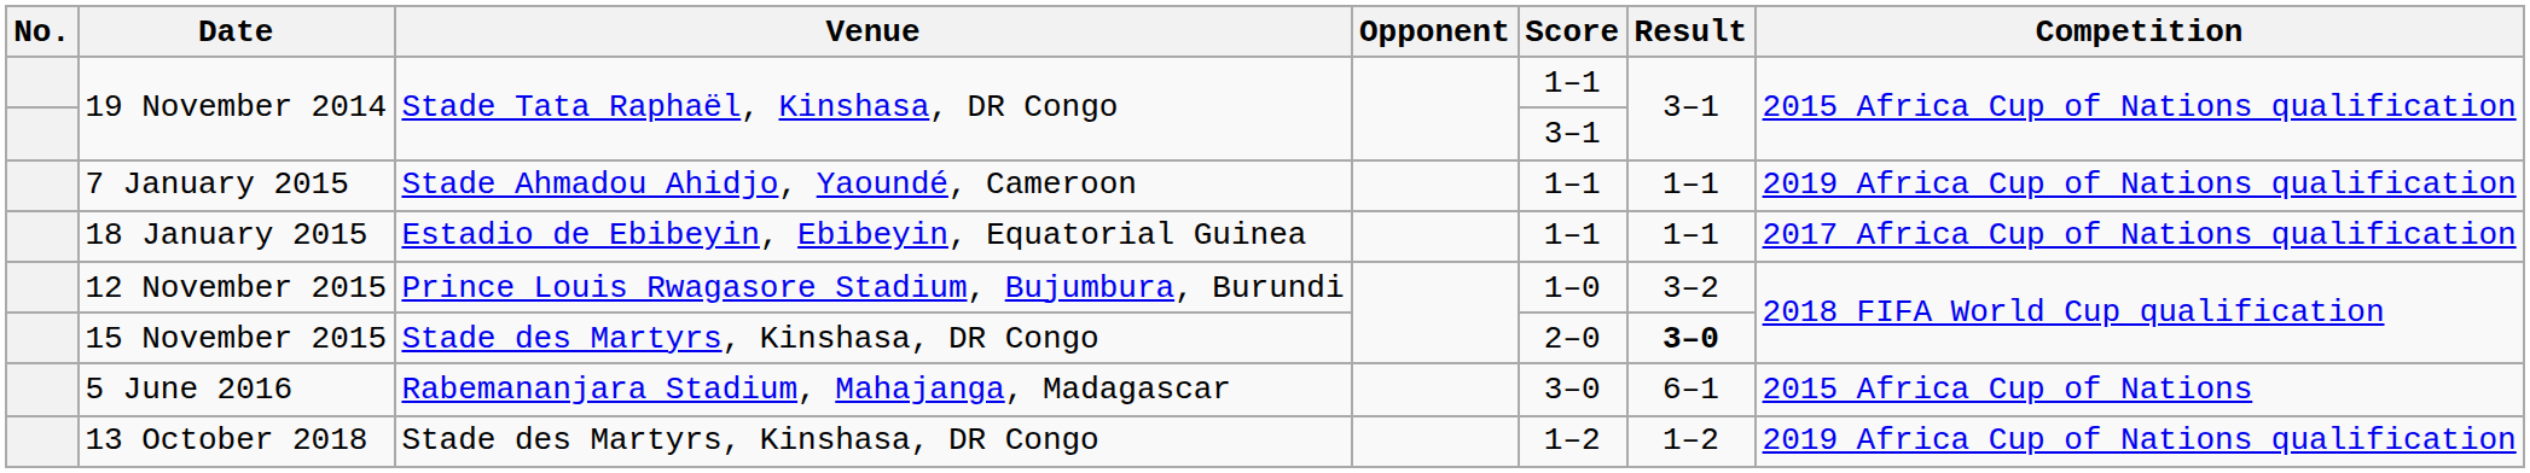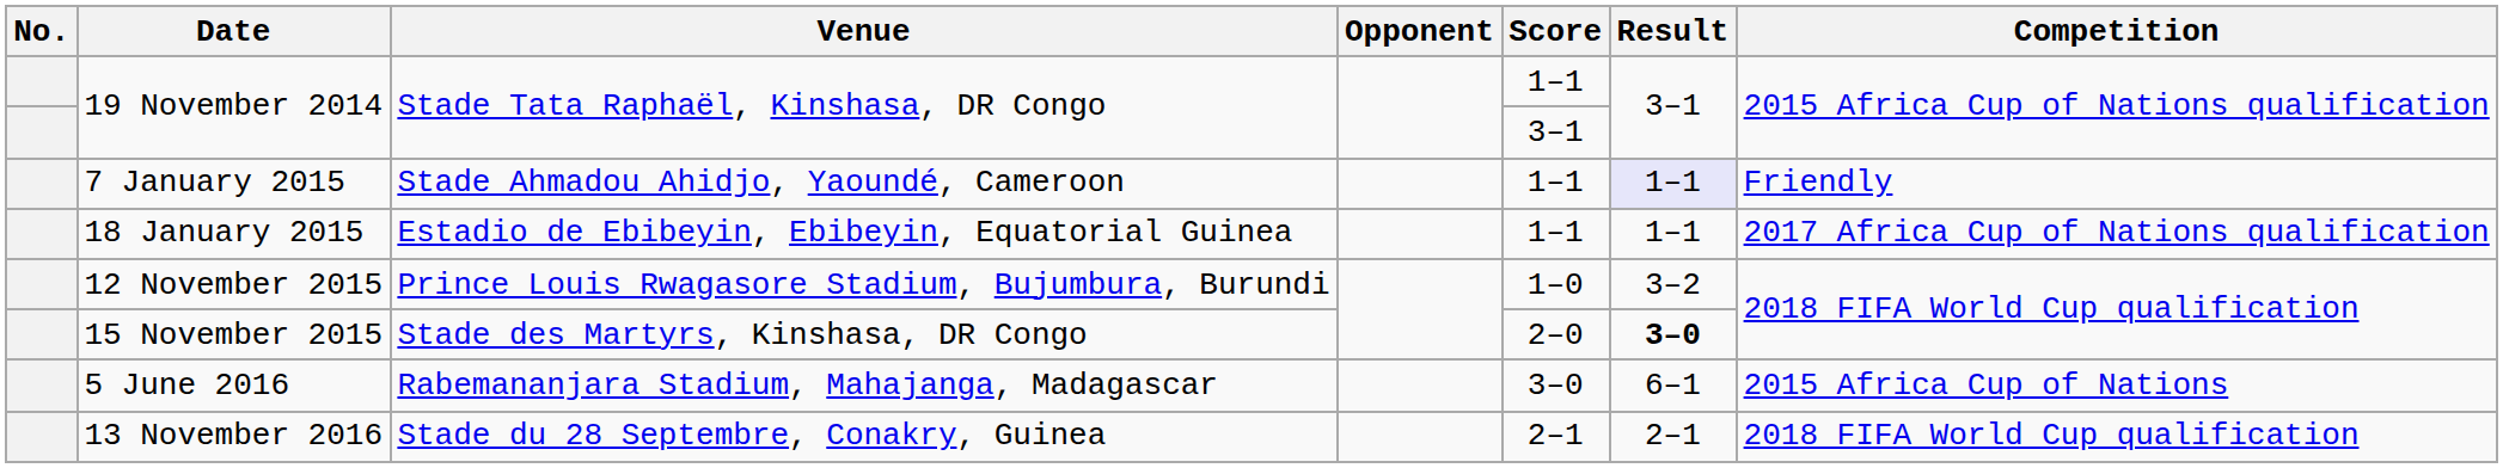7 January 2015 | Result: no background -> lavender background
7 January 2015 | Competition: 2019 Africa Cup of Nations qualification -> Friendly
+ row: 13 November 2016 | Stade du 28 Septembre, Conakry, Guinea | 2–1 | 2–1 | 2018 FIFA World Cup qualification
- row: 13 October 2018 | Stade des Martyrs, Kinshasa, DR Congo | 1–2 | 1–2 | 2019 Africa Cup of Nations qualification
